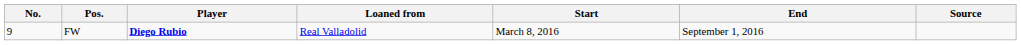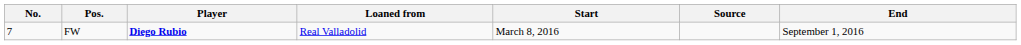columns swapped: End <-> Source
FW | No.: 9 -> 7
